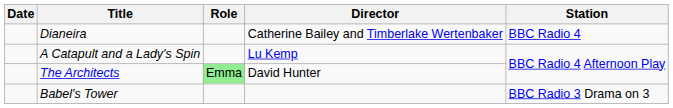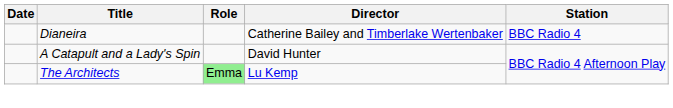A Catapult and a Lady's Spin | Director: Lu Kemp -> David Hunter
The Architects | Director: David Hunter -> Lu Kemp
- row: Babel's Tower | BBC Radio 3 Drama on 3
